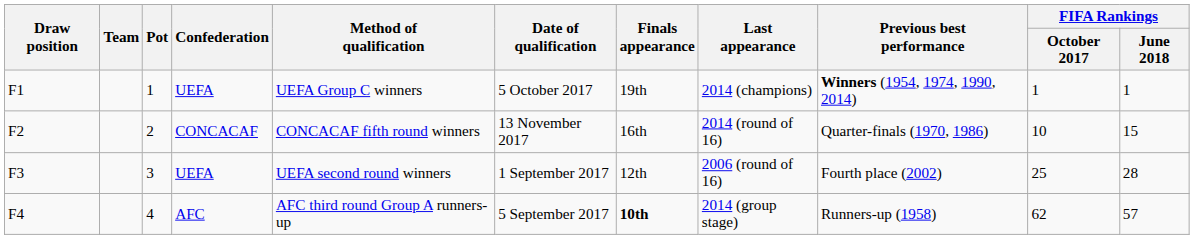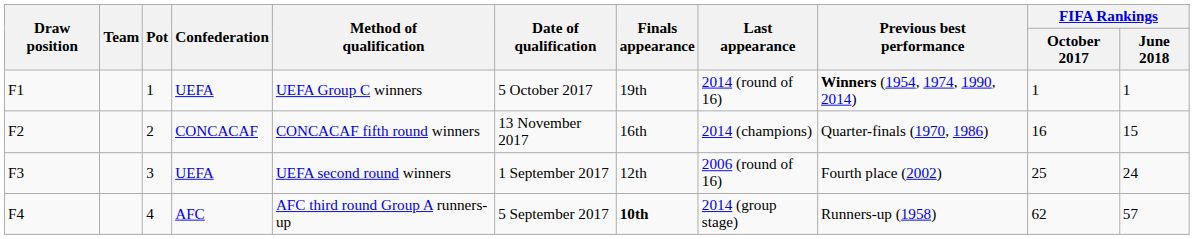F1 | Last appearance: 2014 (champions) -> 2014 (round of 16)
F2 | Last appearance: 2014 (round of 16) -> 2014 (champions)
F2 | FIFA Rankings / October 2017: 10 -> 16
F3 | FIFA Rankings / June 2018: 28 -> 24
